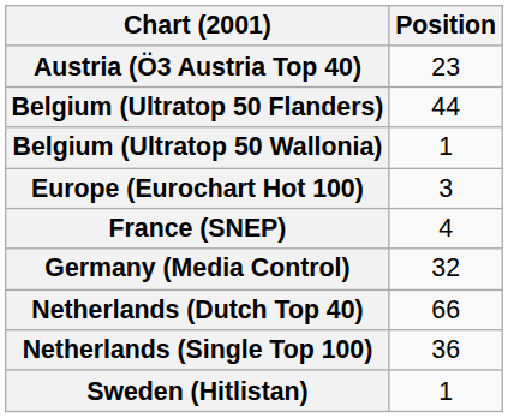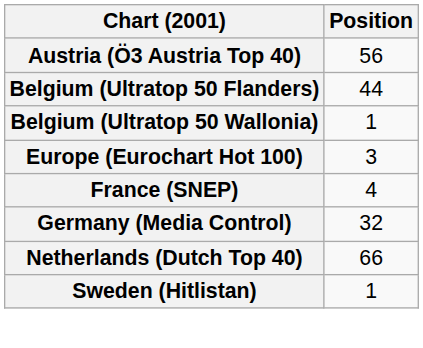Austria (Ö3 Austria Top 40) | Position: 23 -> 56
- row: Netherlands (Single Top 100) | 36
